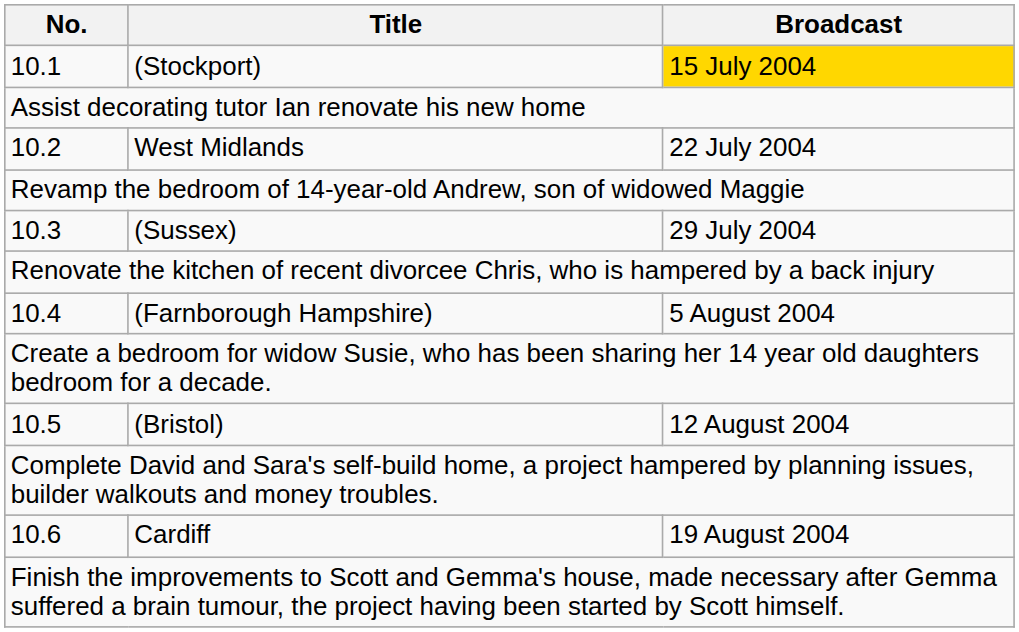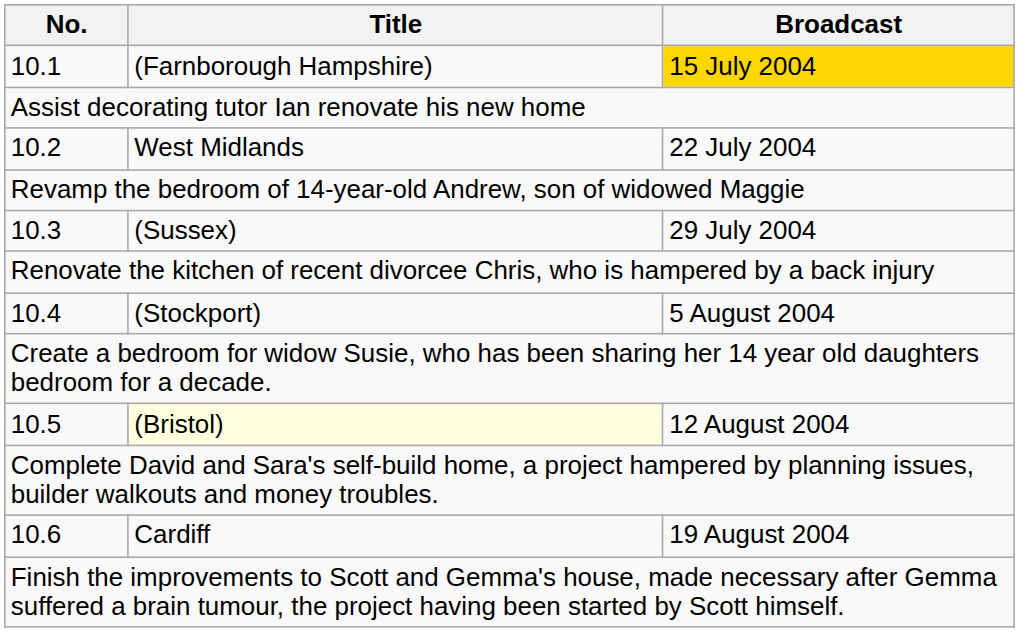10.1 | Title: (Stockport) -> (Farnborough Hampshire)
10.4 | Title: (Farnborough Hampshire) -> (Stockport)
10.5 | Title: no background -> lightyellow background
